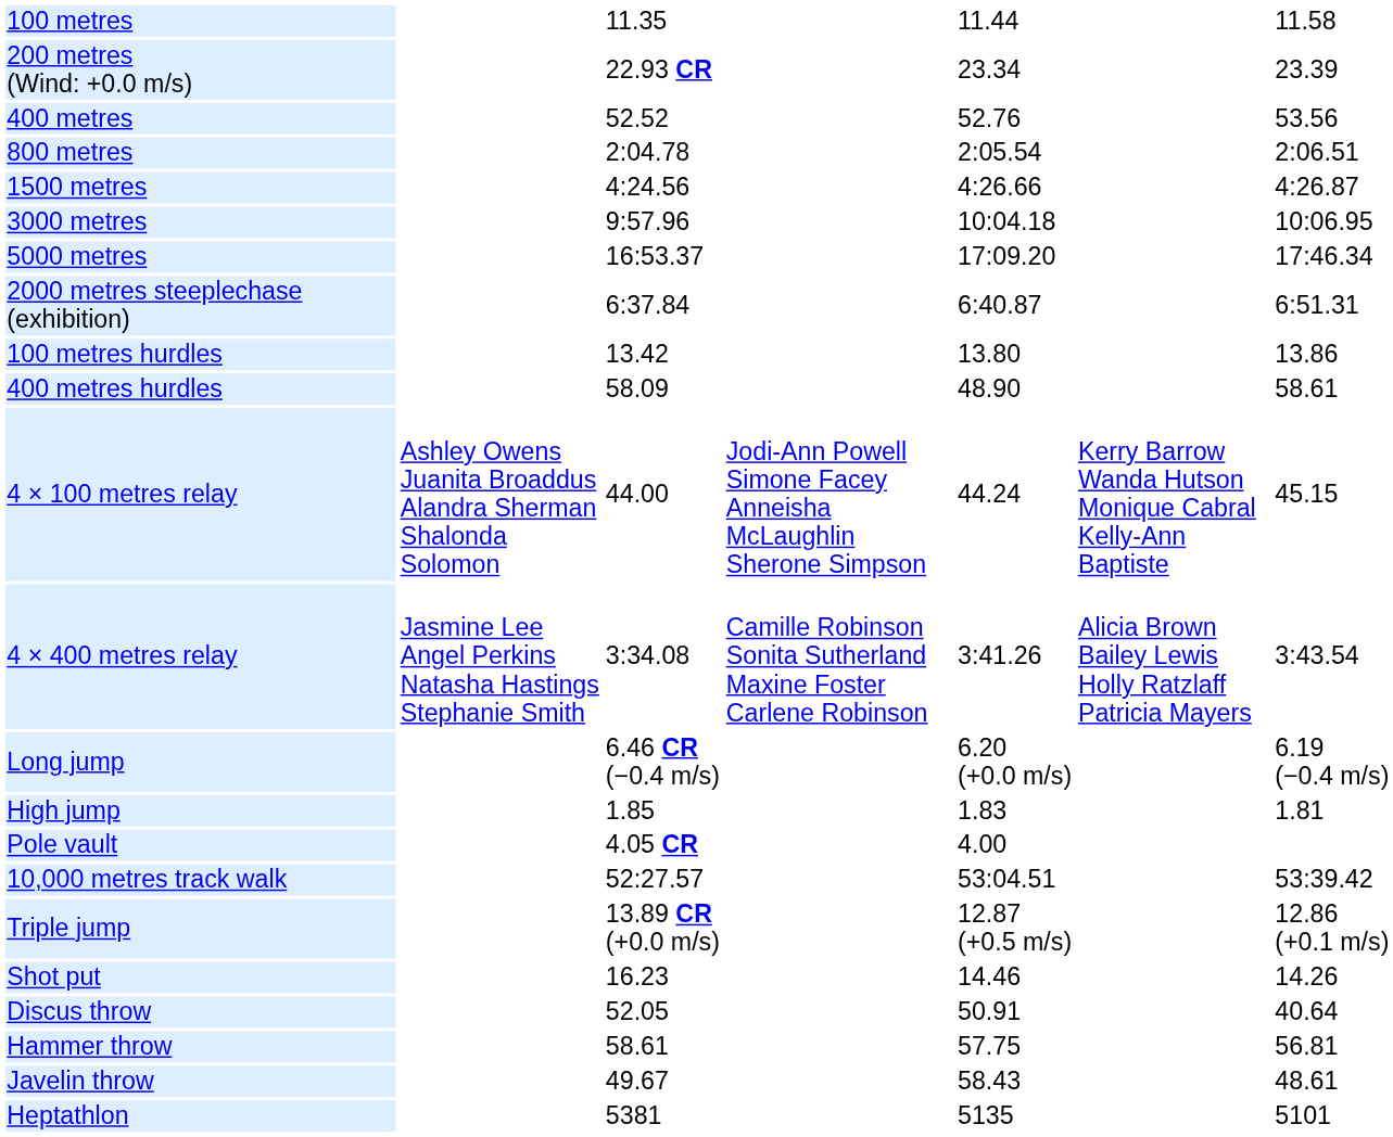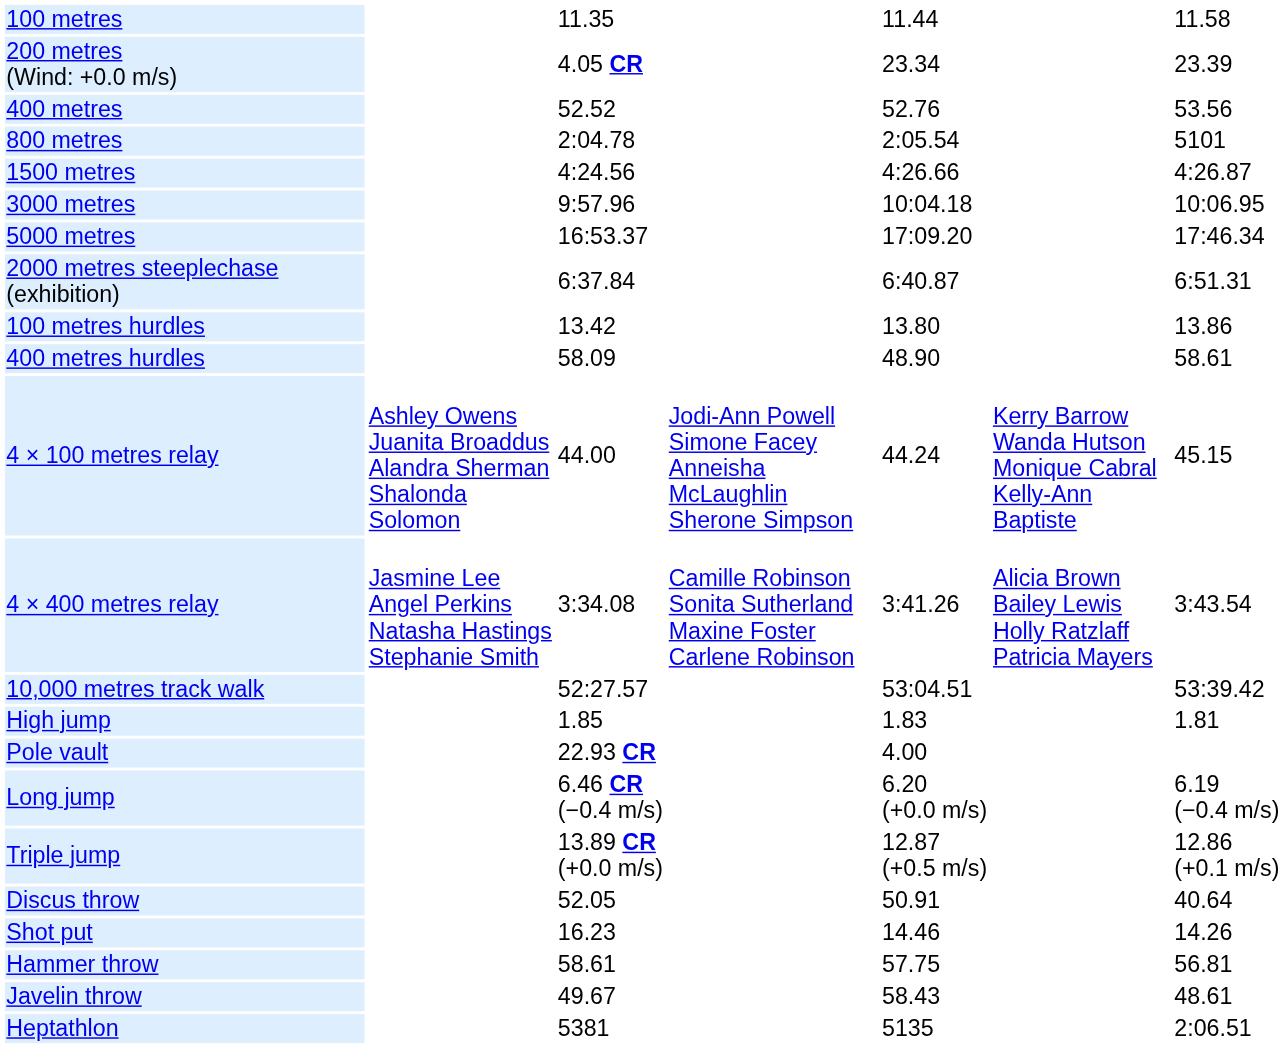200 metres (Wind: +0.0 m/s) | column 3: 22.93 CR -> 4.05 CR
800 metres | column 7: 2:06.51 -> 5101
rows swapped: 10,000 metres track walk <-> Long jump
Pole vault | column 3: 4.05 CR -> 22.93 CR
rows swapped: Shot put <-> Discus throw
Heptathlon | column 7: 5101 -> 2:06.51
